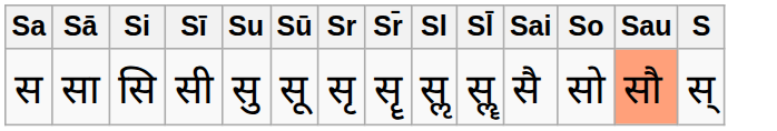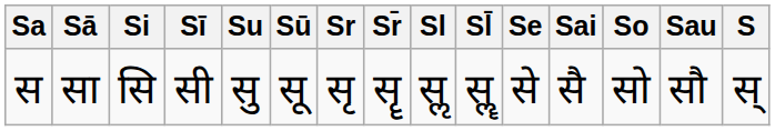+ column: Se | से
स | Sau: lightsalmon background -> no background
